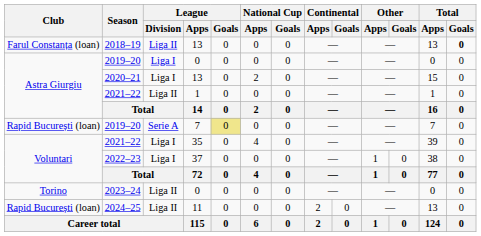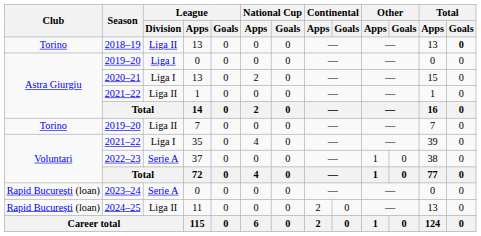2018–19 | Club: Farul Constanța (loan) -> Torino
2019–20 / 7 | Club: Rapid București (loan) -> Torino
2019–20 / 7 | League / Division: Serie A -> Liga II
2019–20 / 7 | League / Goals: khaki background -> no background
2022–23 | League / Division: Liga I -> Serie A
2023–24 | Club: Torino -> Rapid București (loan)
2023–24 | League / Division: Liga II -> Serie A
